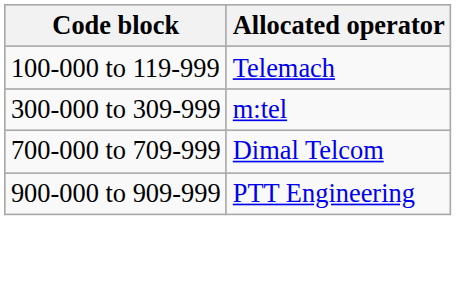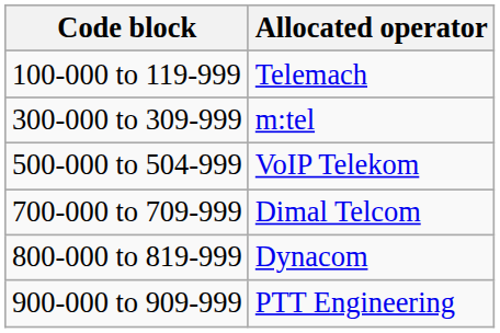+ row: 500-000 to 504-999 | VoIP Telekom
+ row: 800-000 to 819-999 | Dynacom
